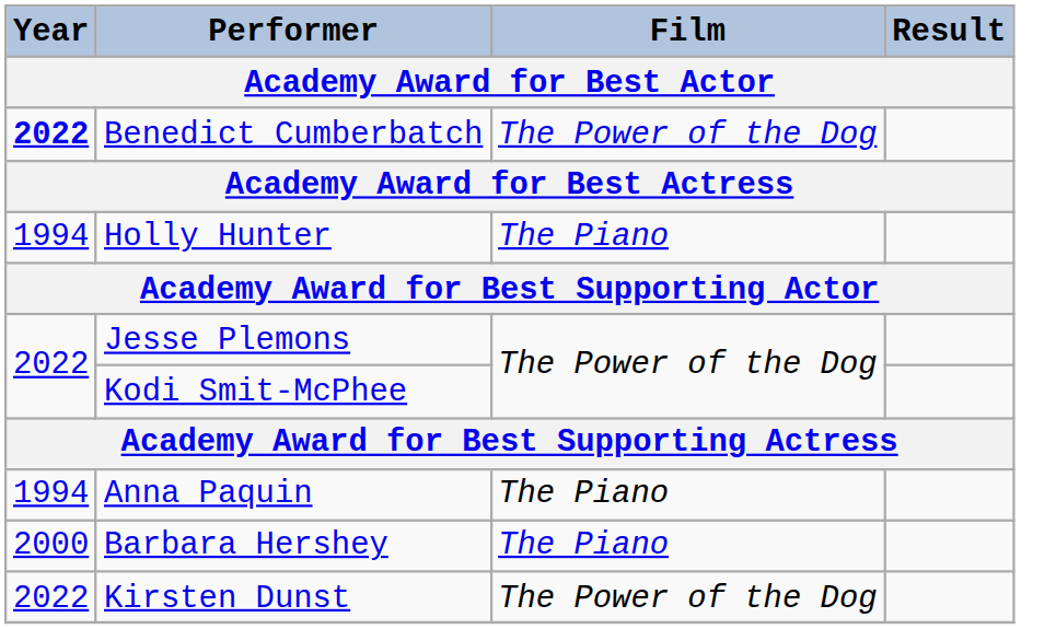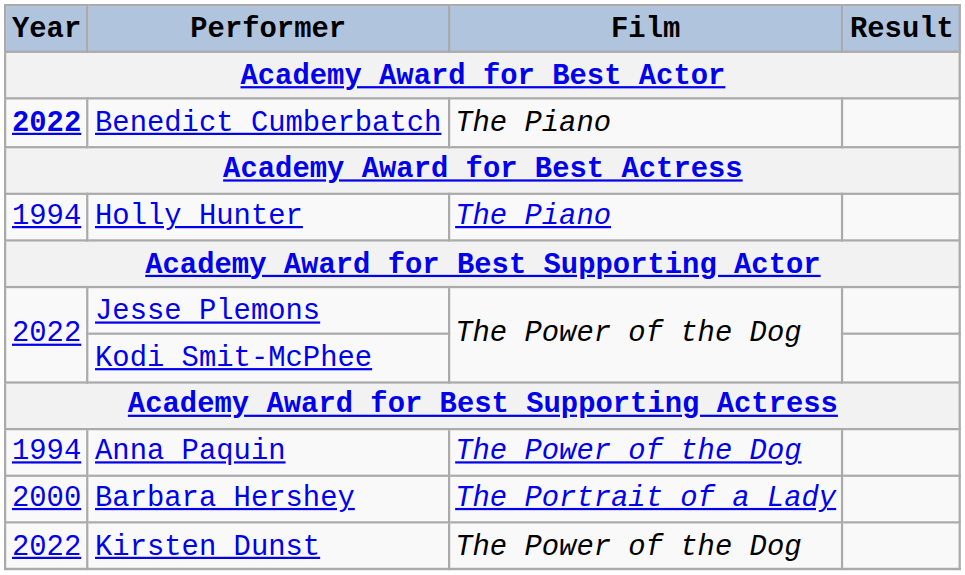Benedict Cumberbatch | Film: The Power of the Dog -> The Piano
Anna Paquin | Film: The Piano -> The Power of the Dog
Barbara Hershey | Film: The Piano -> The Portrait of a Lady
